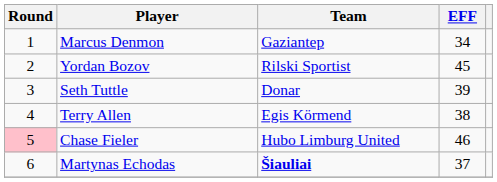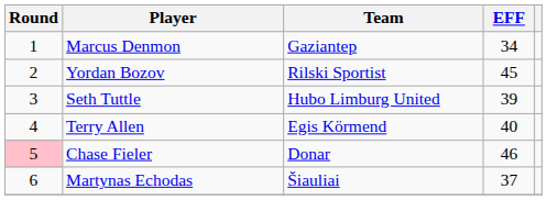Seth Tuttle | Team: Donar -> Hubo Limburg United
Terry Allen | EFF: 38 -> 40
Chase Fieler | Team: Hubo Limburg United -> Donar
Martynas Echodas | Team: bold -> normal
